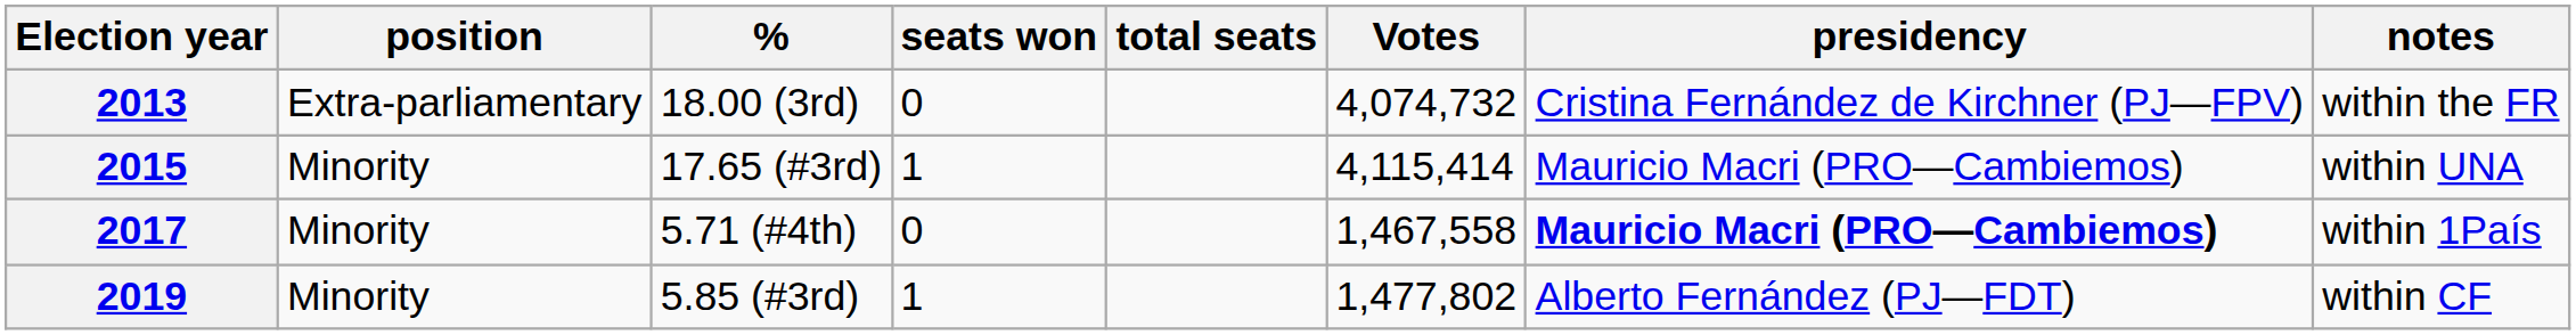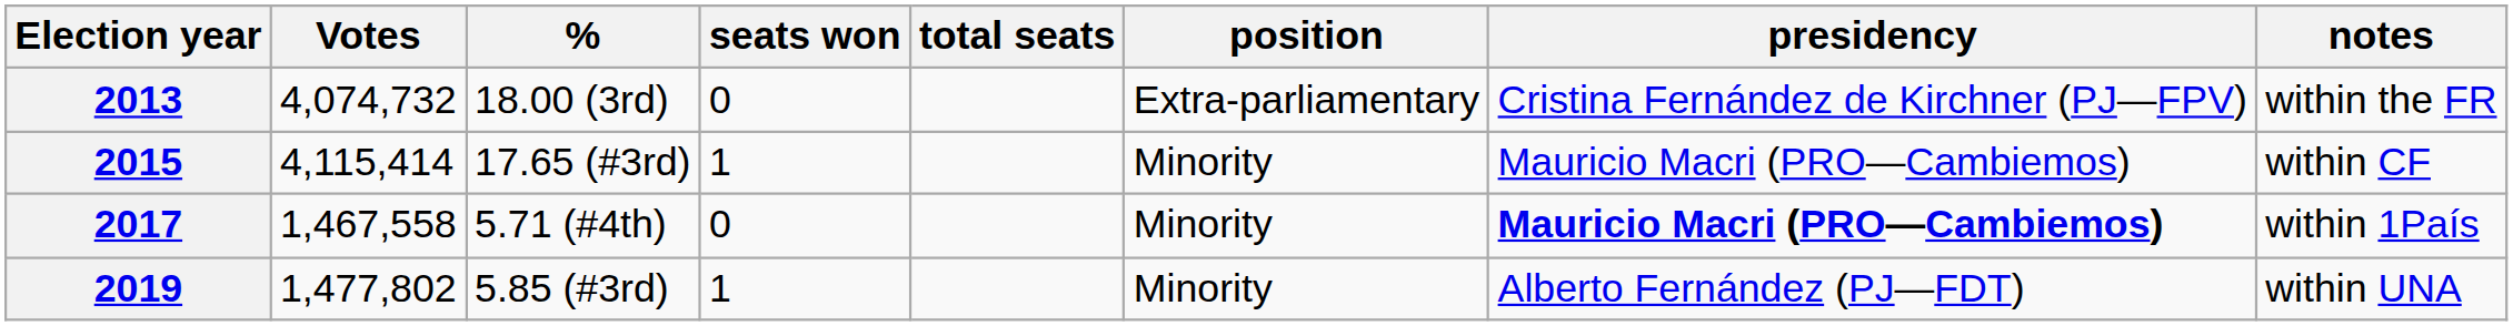columns swapped: Votes <-> position
2015 | notes: within UNA -> within CF
2019 | notes: within CF -> within UNA
